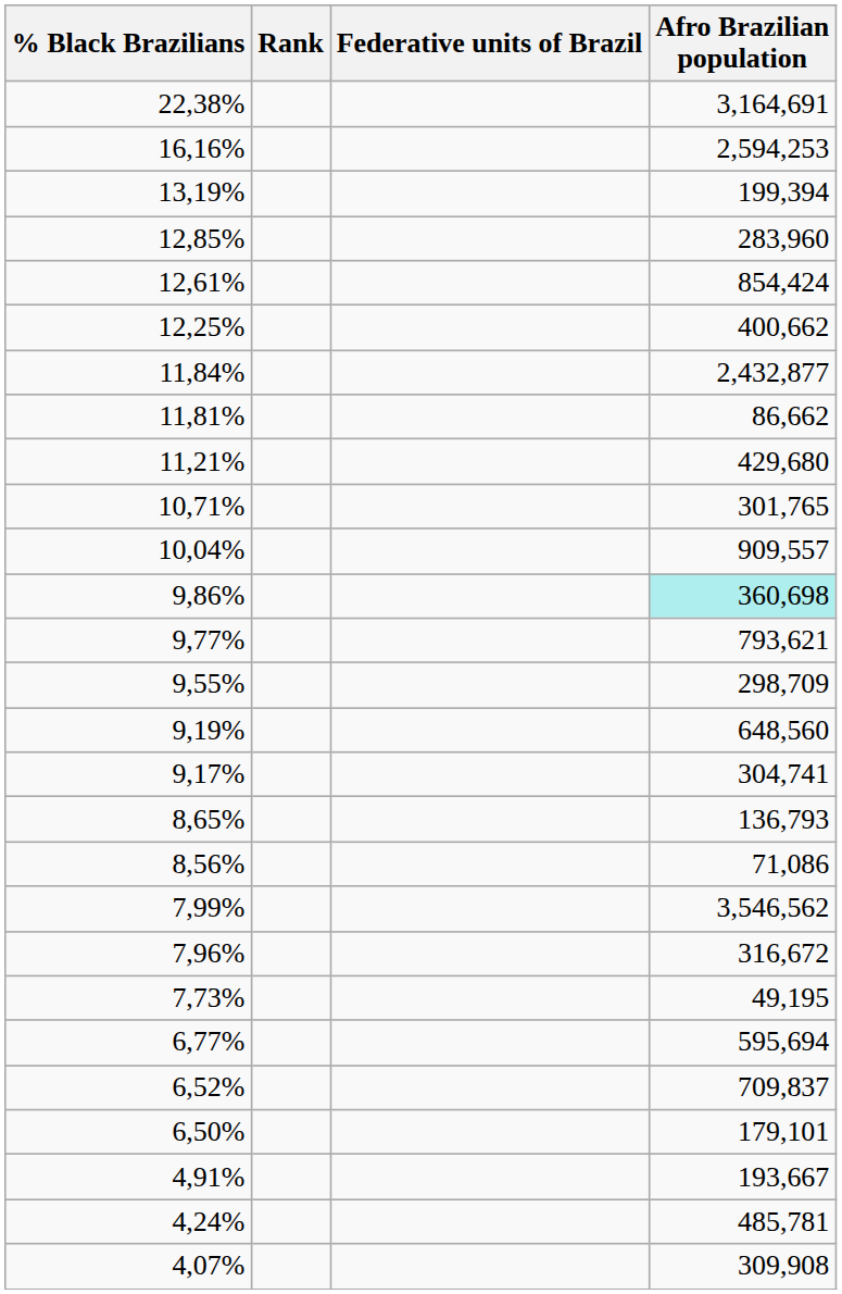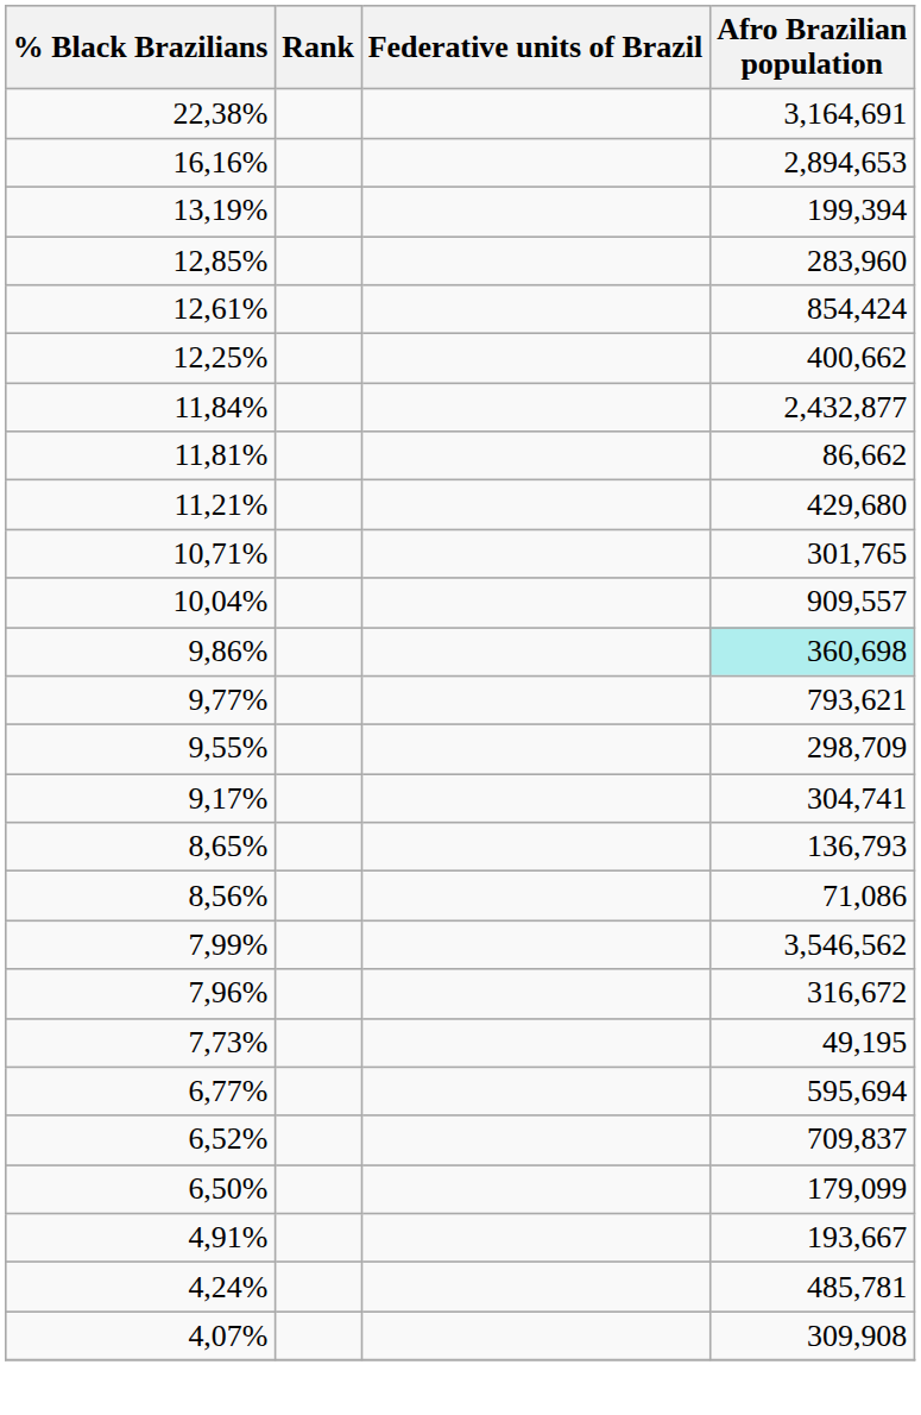16,16% | Afro Brazilian population: 2,594,253 -> 2,894,653
- row: 9,19% | 648,560
6,50% | Afro Brazilian population: 179,101 -> 179,099
